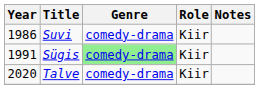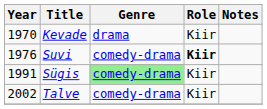+ row: 1970 | Kevade | drama | Kiir
Suvi | Year: 1986 -> 1976
Suvi | Role: normal -> bold
Talve | Year: 2020 -> 2002
